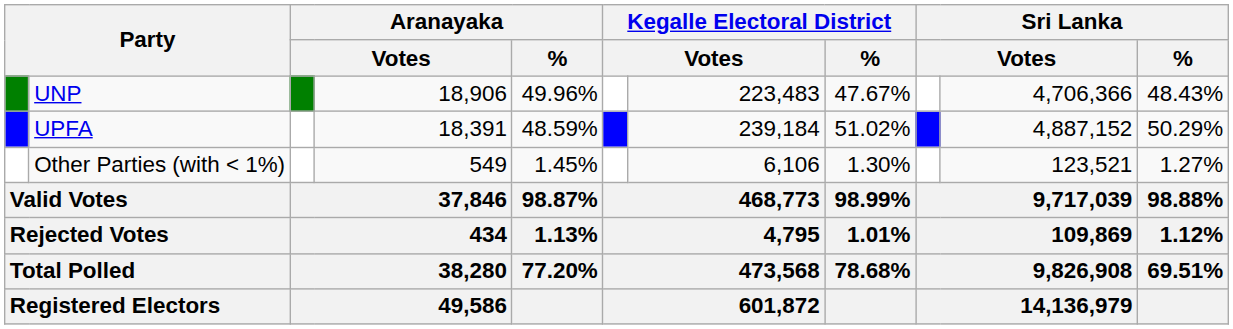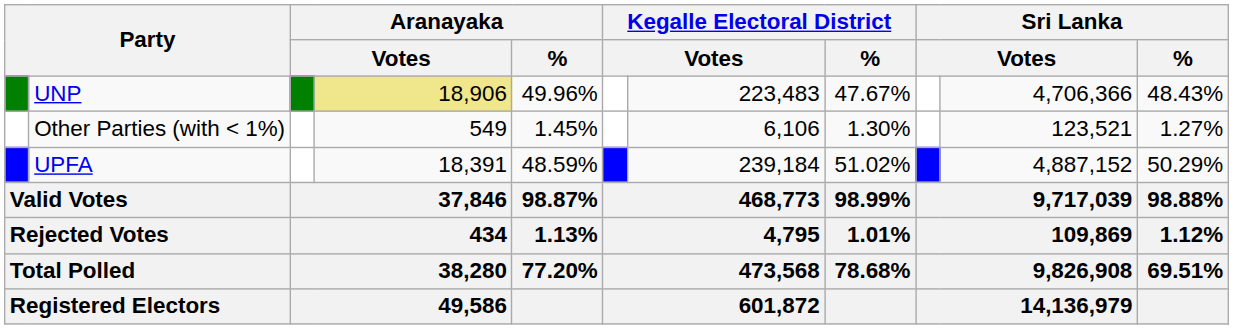UNP | column 4: no background -> khaki background
rows swapped: UPFA <-> Other Parties (with < 1%)
